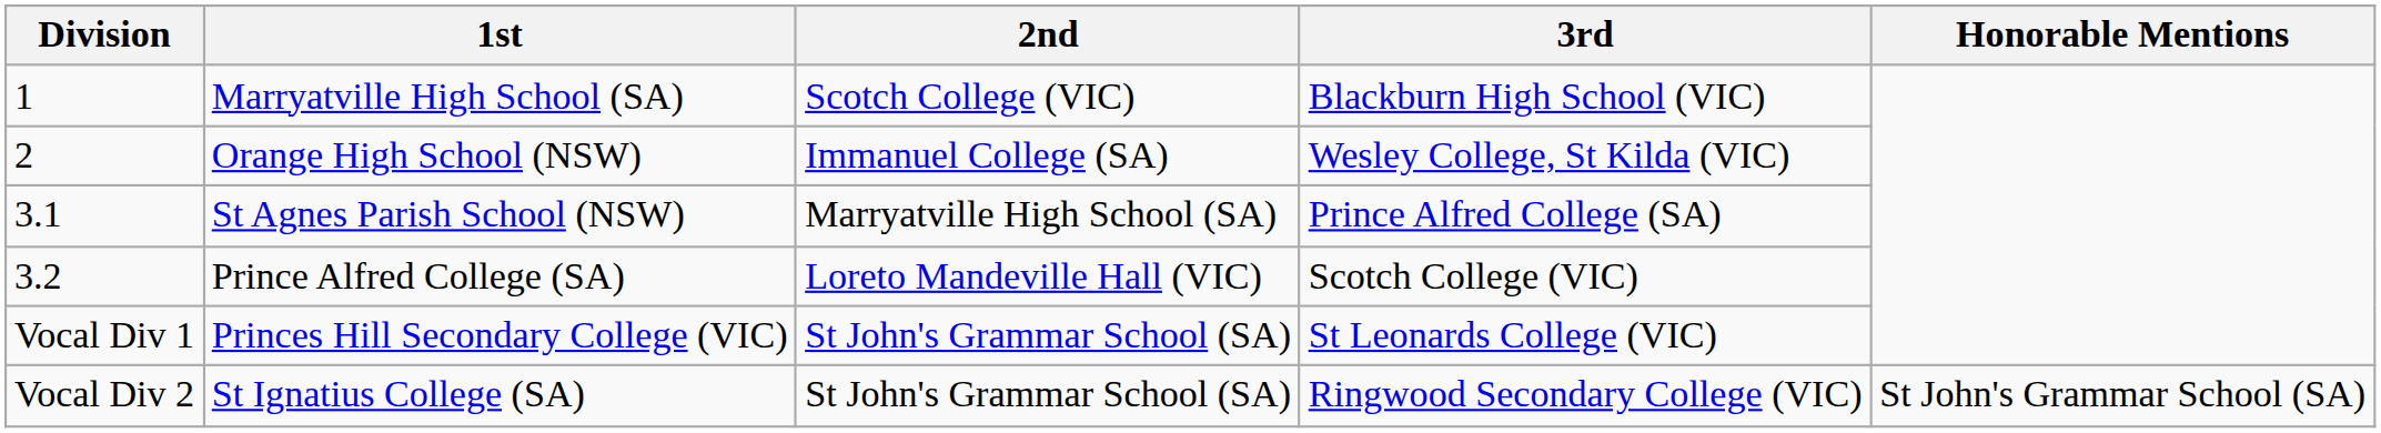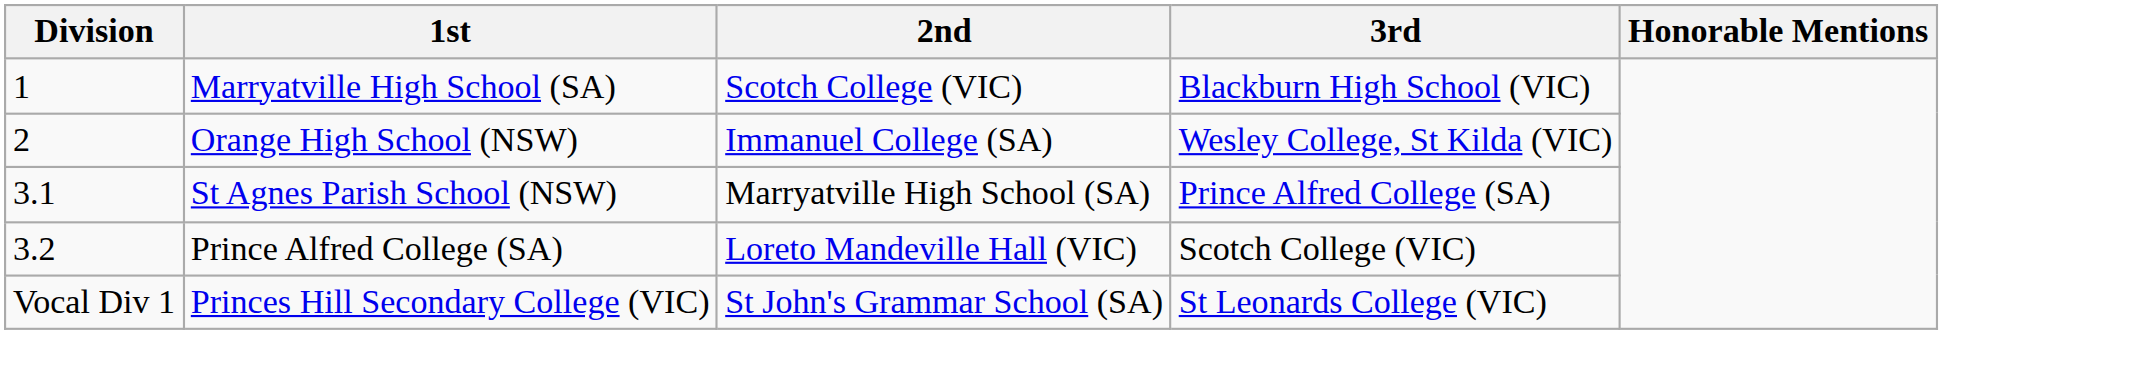- row: Vocal Div 2 | St Ignatius College (SA) | St John's Grammar School (SA) | Ringwood Secondary College (VIC) | St John's Grammar School (SA)
